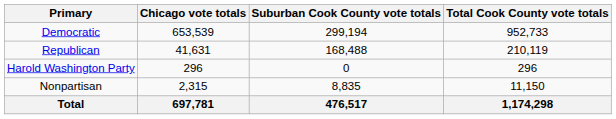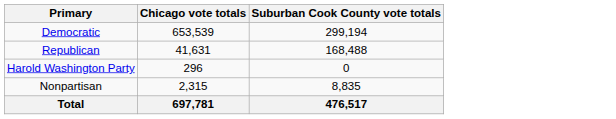- column: Total Cook County vote totals | 952,733 | 210,119 | 296 | 11,150 | 1,174,298
